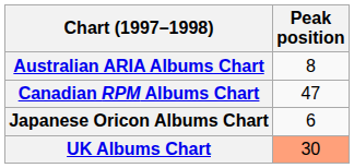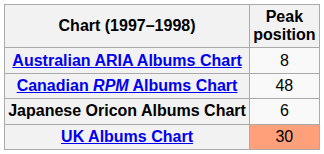Canadian RPM Albums Chart | Peak position: 47 -> 48
